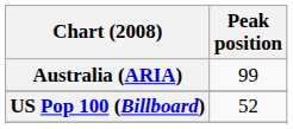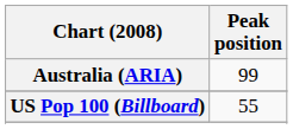US Pop 100 (Billboard) | Peak position: 52 -> 55
